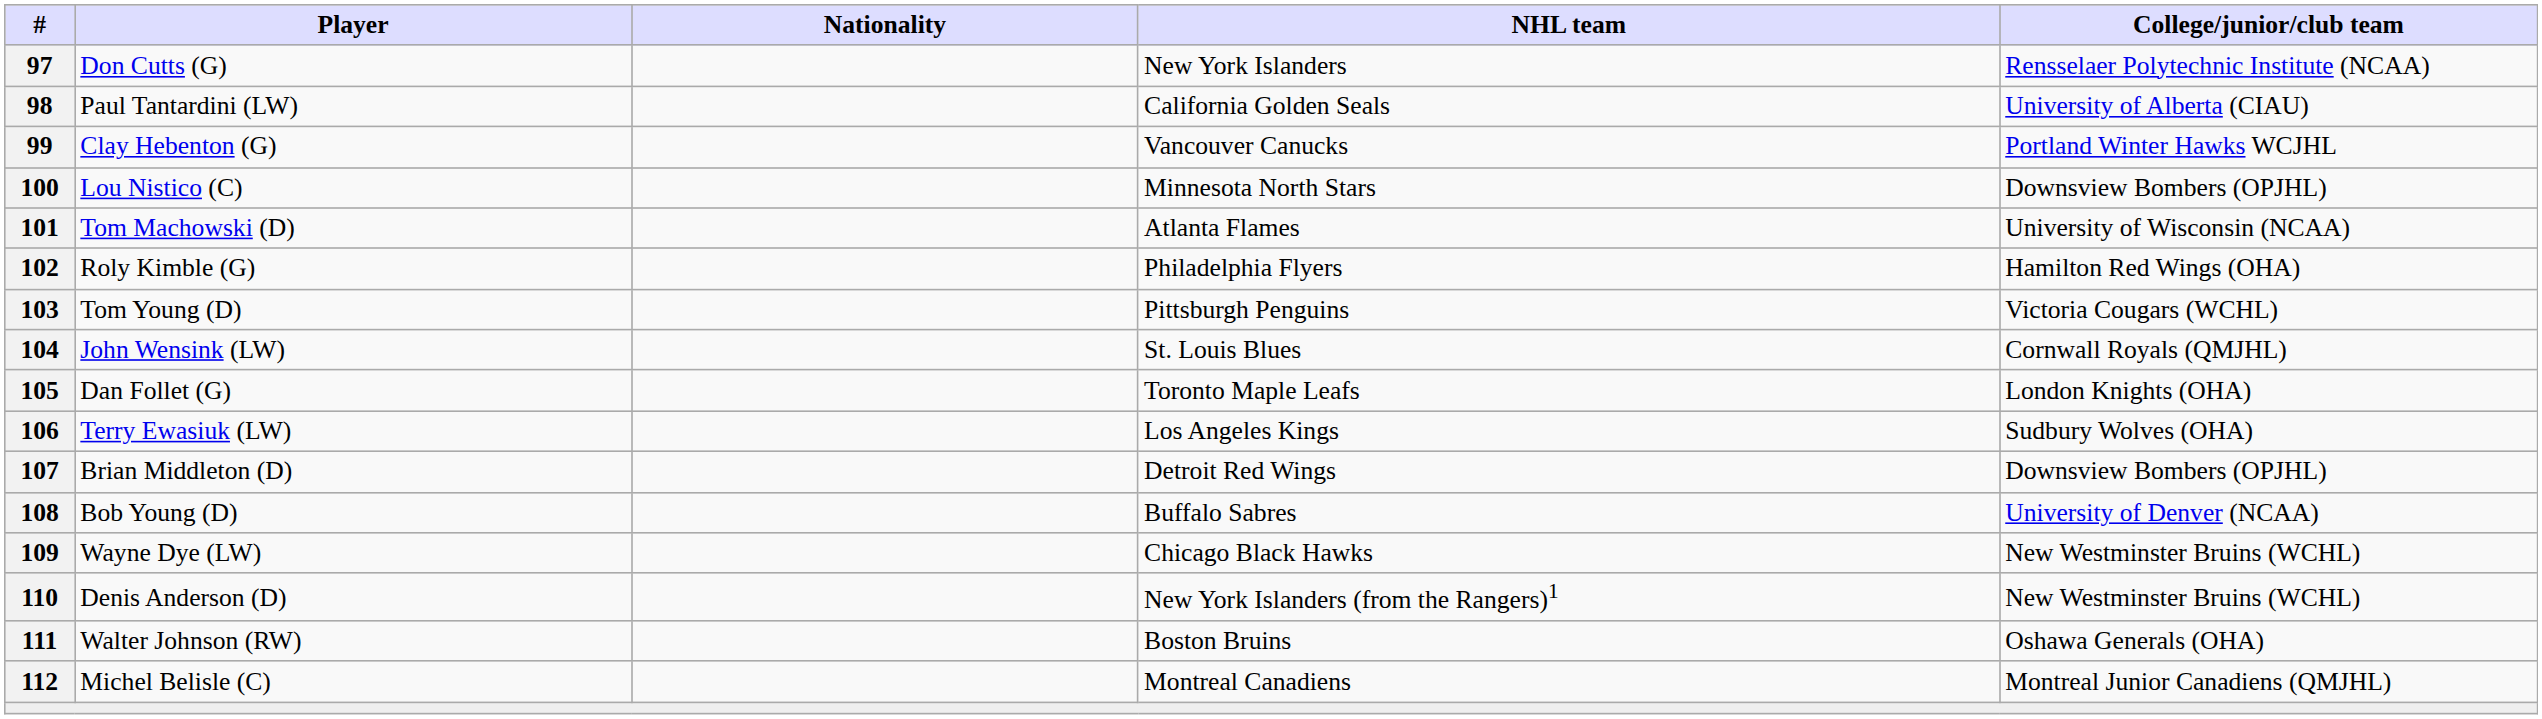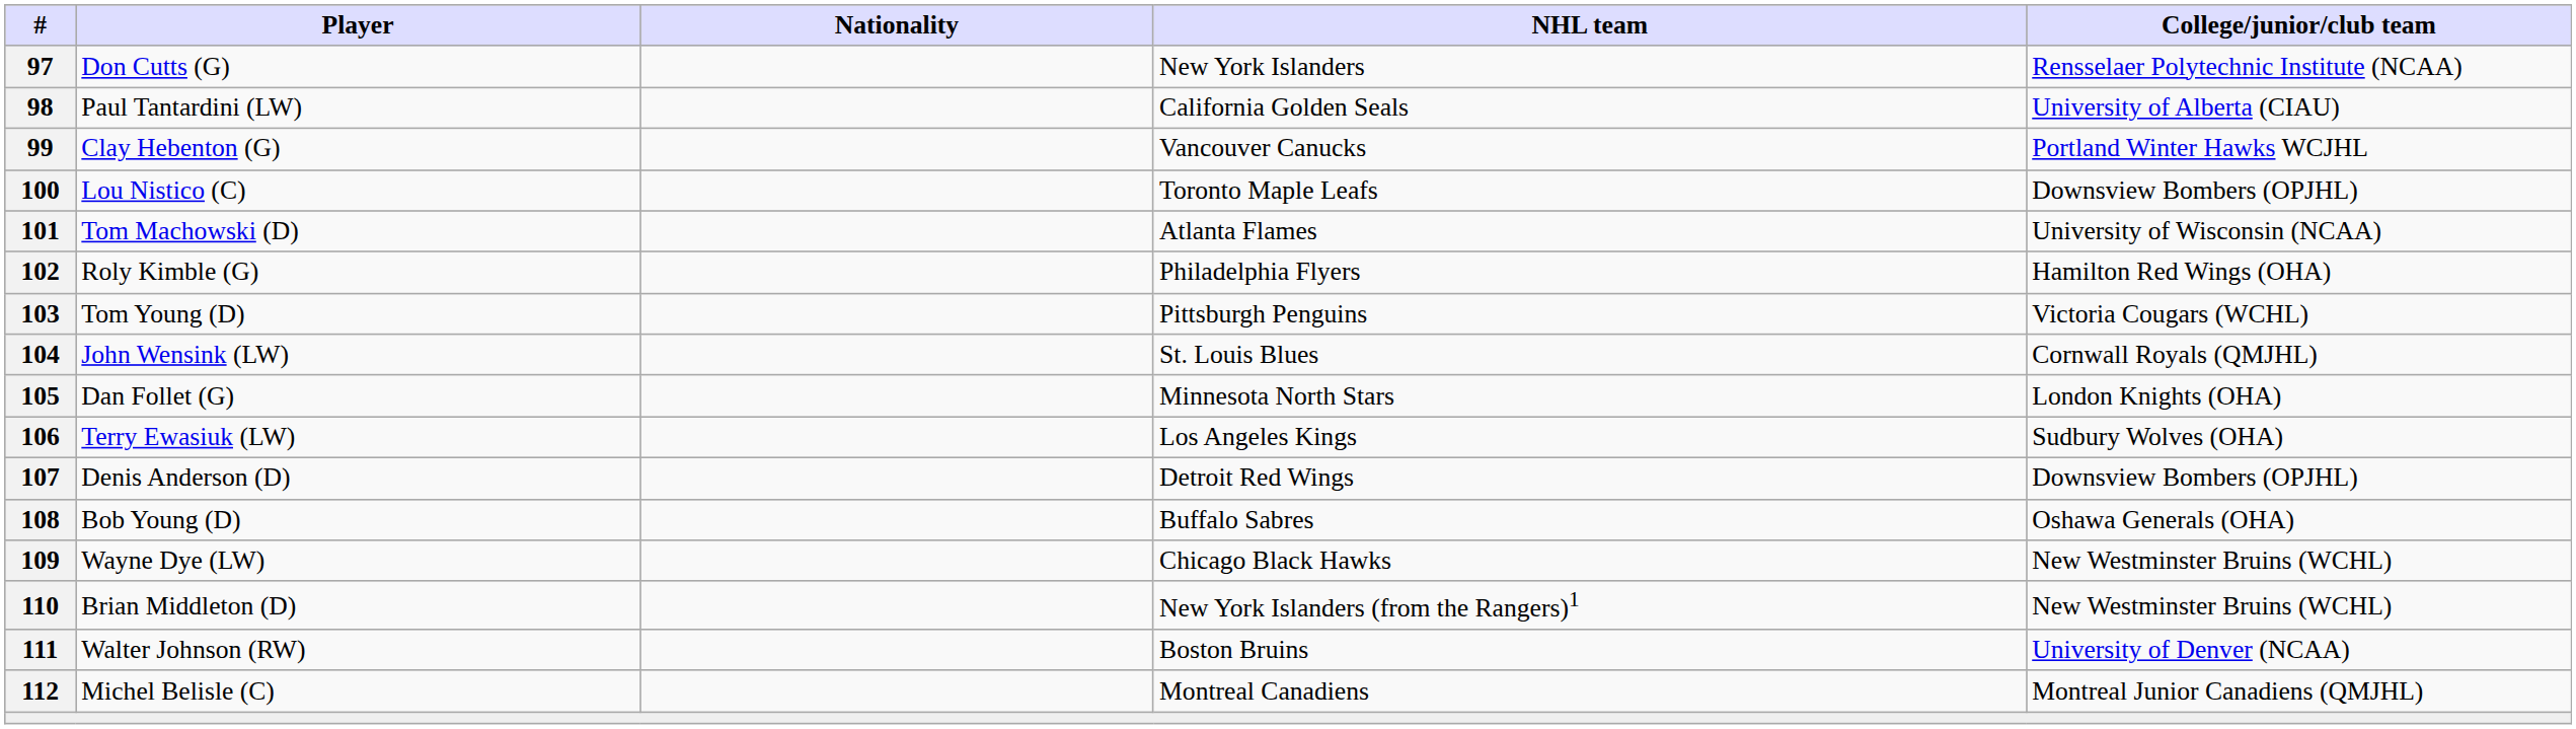100 | NHL team: Minnesota North Stars -> Toronto Maple Leafs
105 | NHL team: Toronto Maple Leafs -> Minnesota North Stars
107 | Player: Brian Middleton (D) -> Denis Anderson (D)
108 | College/junior/club team: University of Denver (NCAA) -> Oshawa Generals (OHA)
110 | Player: Denis Anderson (D) -> Brian Middleton (D)
111 | College/junior/club team: Oshawa Generals (OHA) -> University of Denver (NCAA)
